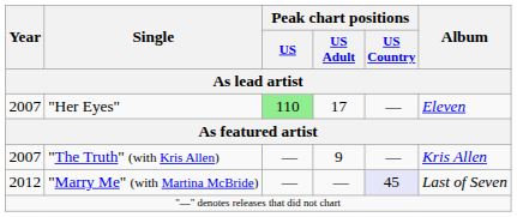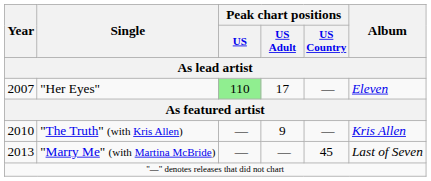"The Truth" (with Kris Allen) | Year / As lead artist: 2007 -> 2010
"Marry Me" (with Martina McBride) | Year / As lead artist: 2012 -> 2013
"Marry Me" (with Martina McBride) | Peak chart positions / US Country / As lead artist: lavender background -> no background
